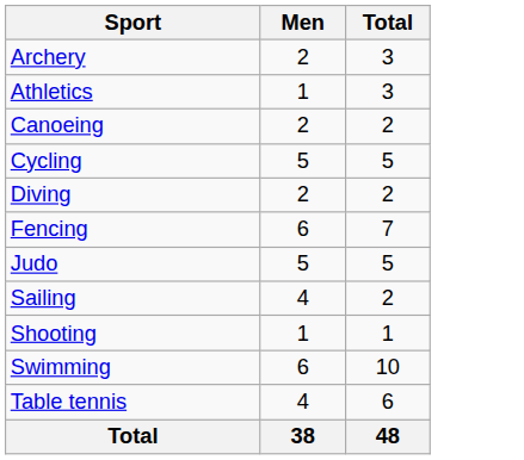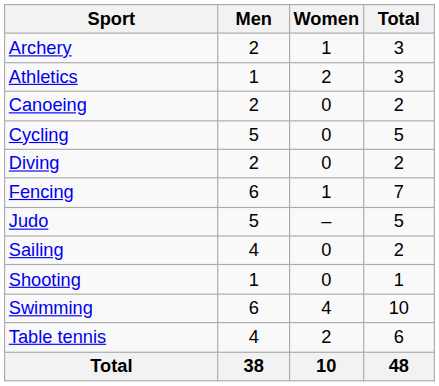+ column: Women | 1 | 2 | 0 | 0 | 0 | 1 | – | 0 | 0 | 4 | 2 | 10
